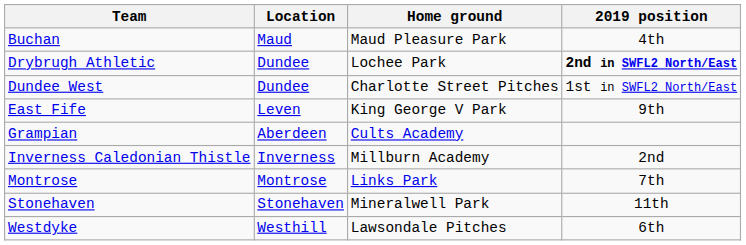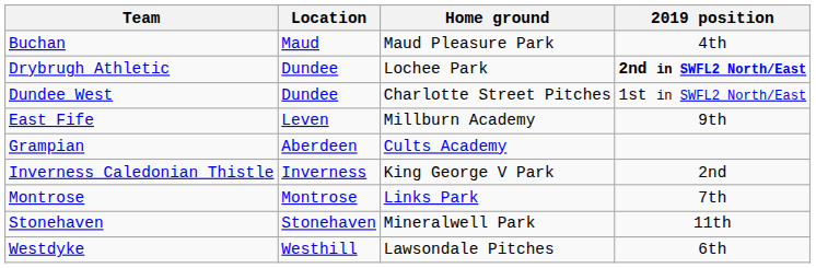East Fife | Home ground: King George V Park -> Millburn Academy
Inverness Caledonian Thistle | Home ground: Millburn Academy -> King George V Park
